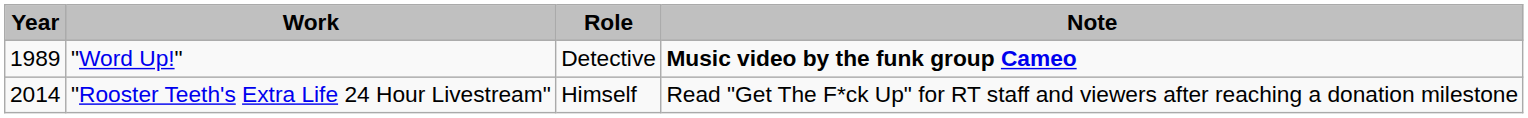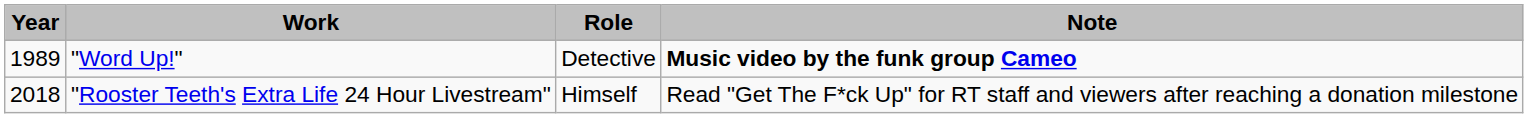"Rooster Teeth's Extra Life 24 Hour Livestream" | Year: 2014 -> 2018
